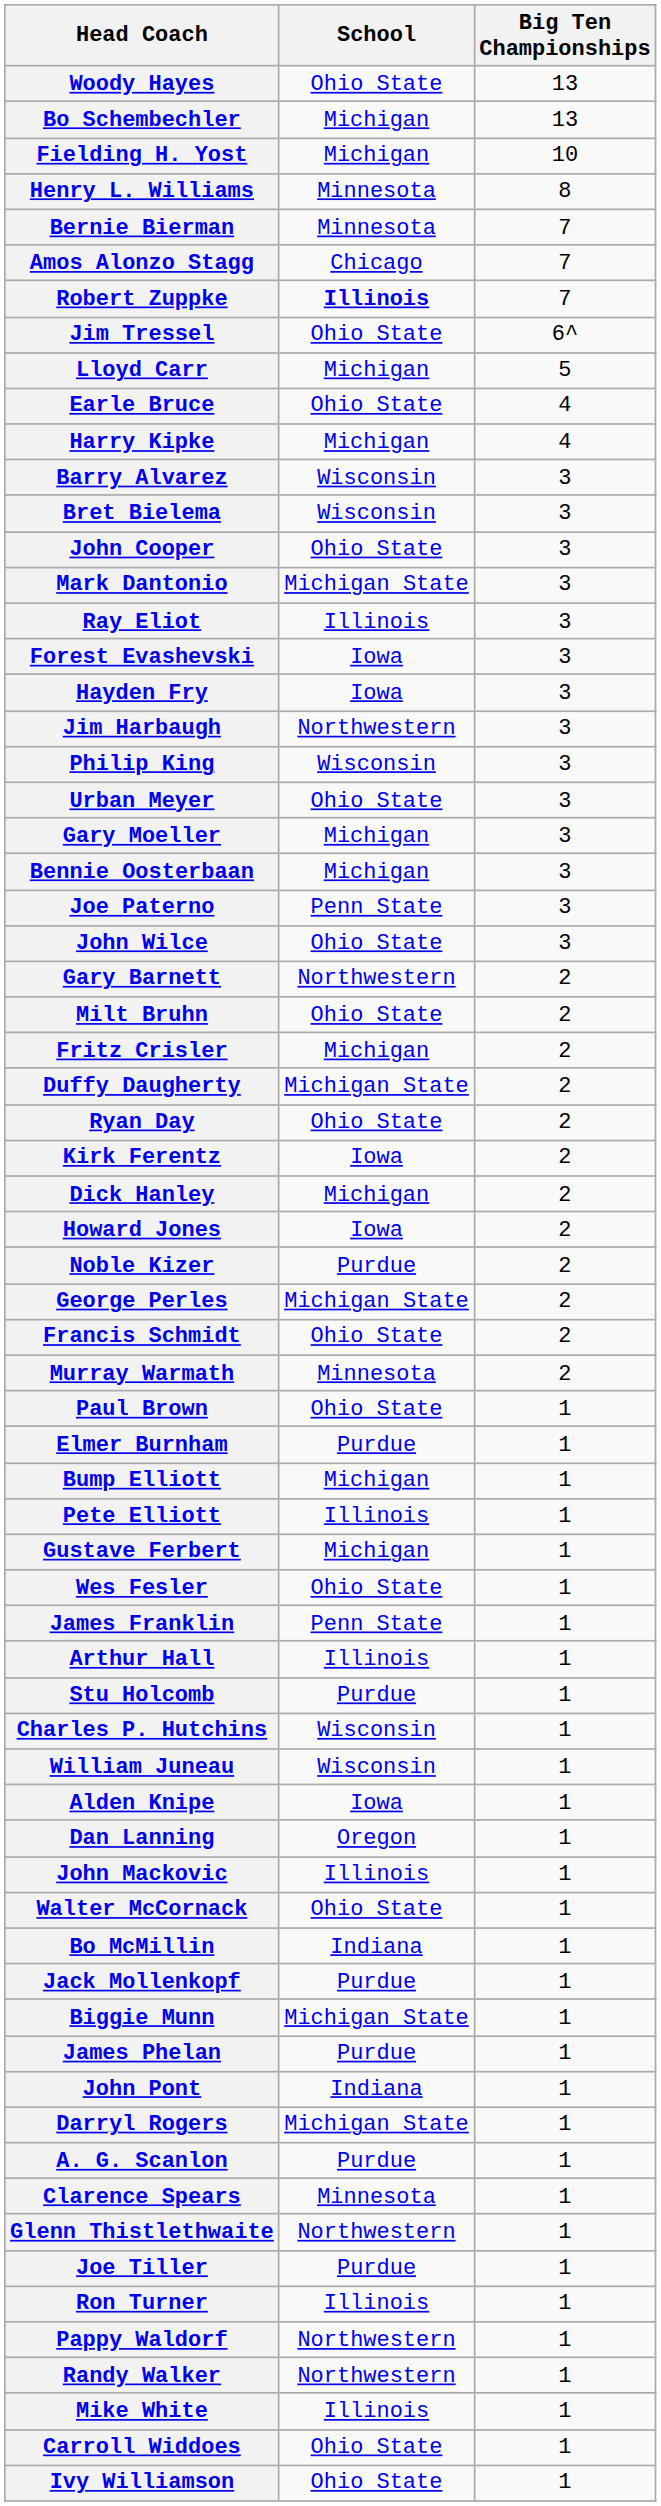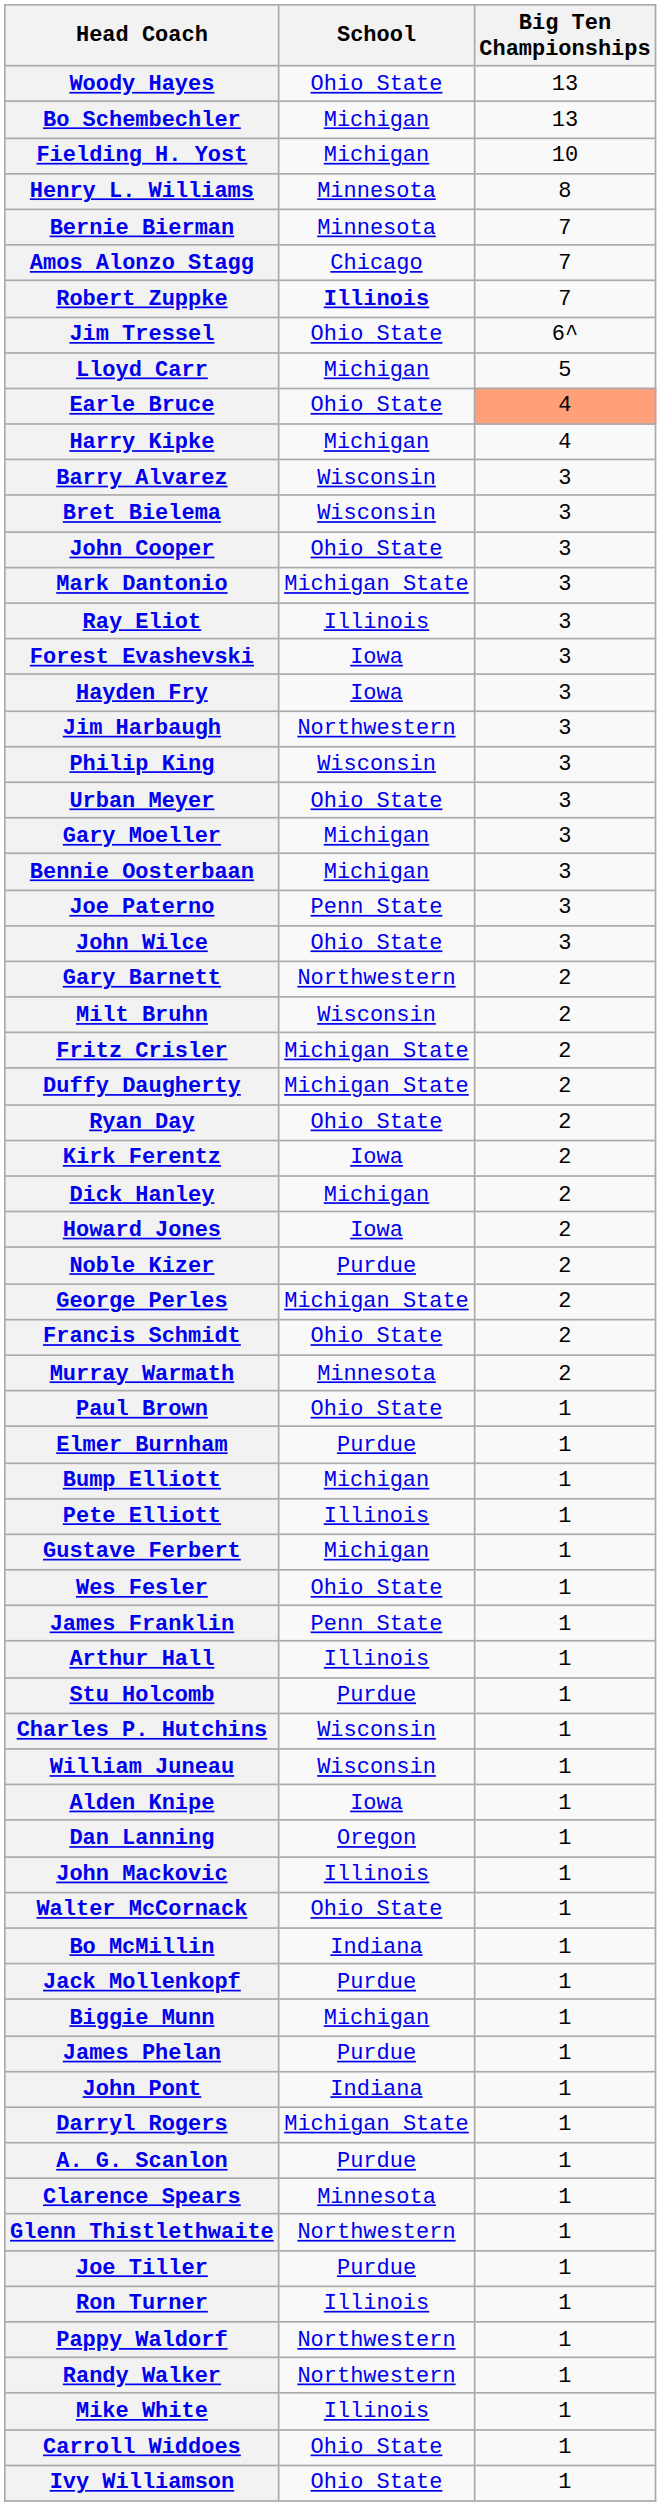Earle Bruce | Big Ten Championships: no background -> lightsalmon background
Milt Bruhn | School: Ohio State -> Wisconsin
Fritz Crisler | School: Michigan -> Michigan State
Biggie Munn | School: Michigan State -> Michigan
